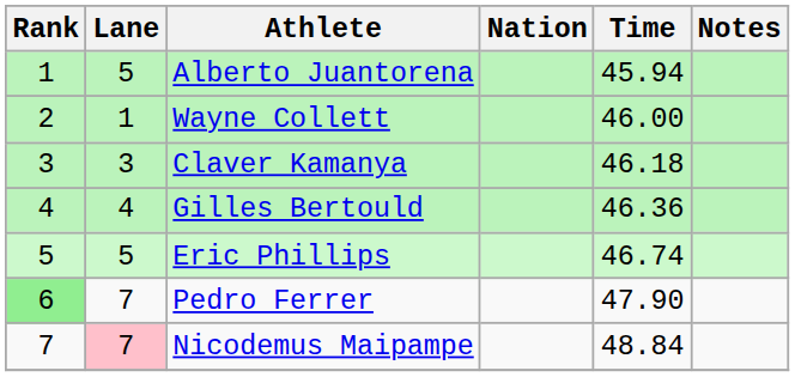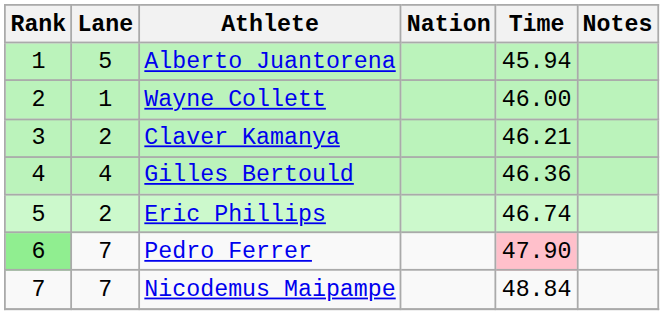Claver Kamanya | Lane: 3 -> 2
Claver Kamanya | Time: 46.18 -> 46.21
Eric Phillips | Lane: 5 -> 2
Pedro Ferrer | Time: no background -> pink background
Nicodemus Maipampe | Lane: pink background -> no background
